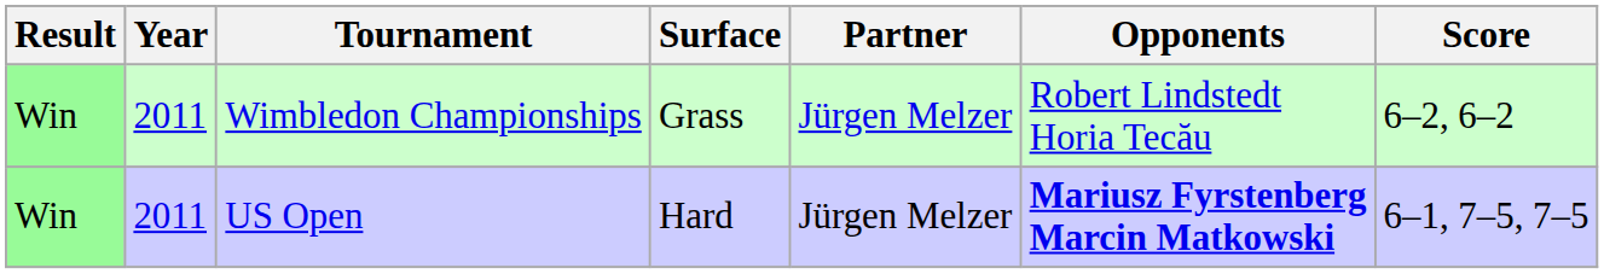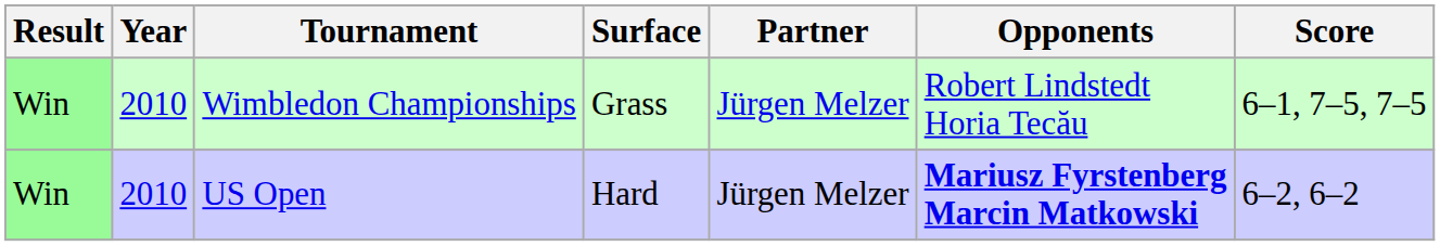Wimbledon Championships | Year: 2011 -> 2010
Wimbledon Championships | Score: 6–2, 6–2 -> 6–1, 7–5, 7–5
US Open | Year: 2011 -> 2010
US Open | Score: 6–1, 7–5, 7–5 -> 6–2, 6–2
